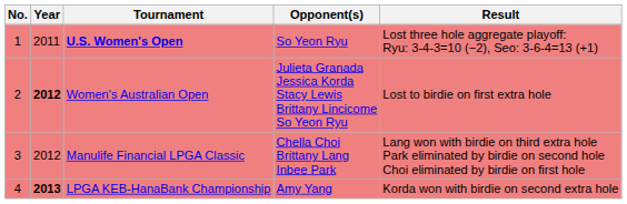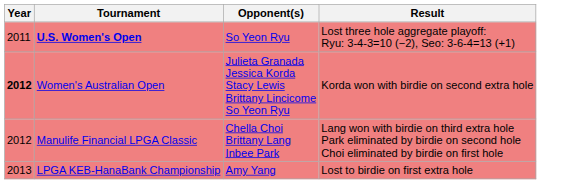- column: No. | 1 | 2 | 3 | 4
Women's Australian Open | Result: Lost to birdie on first extra hole -> Korda won with birdie on second extra hole
LPGA KEB-HanaBank Championship | Year: bold -> normal
LPGA KEB-HanaBank Championship | Result: Korda won with birdie on second extra hole -> Lost to birdie on first extra hole
